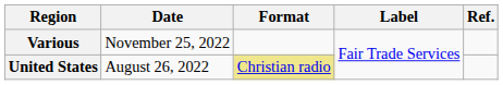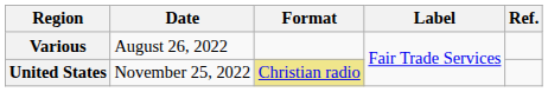Various | Date: November 25, 2022 -> August 26, 2022
United States | Date: August 26, 2022 -> November 25, 2022
